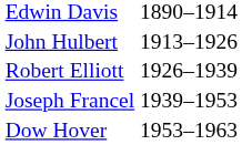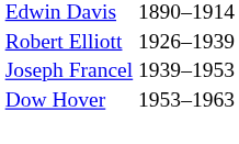- row: John Hulbert | 1913–1926
